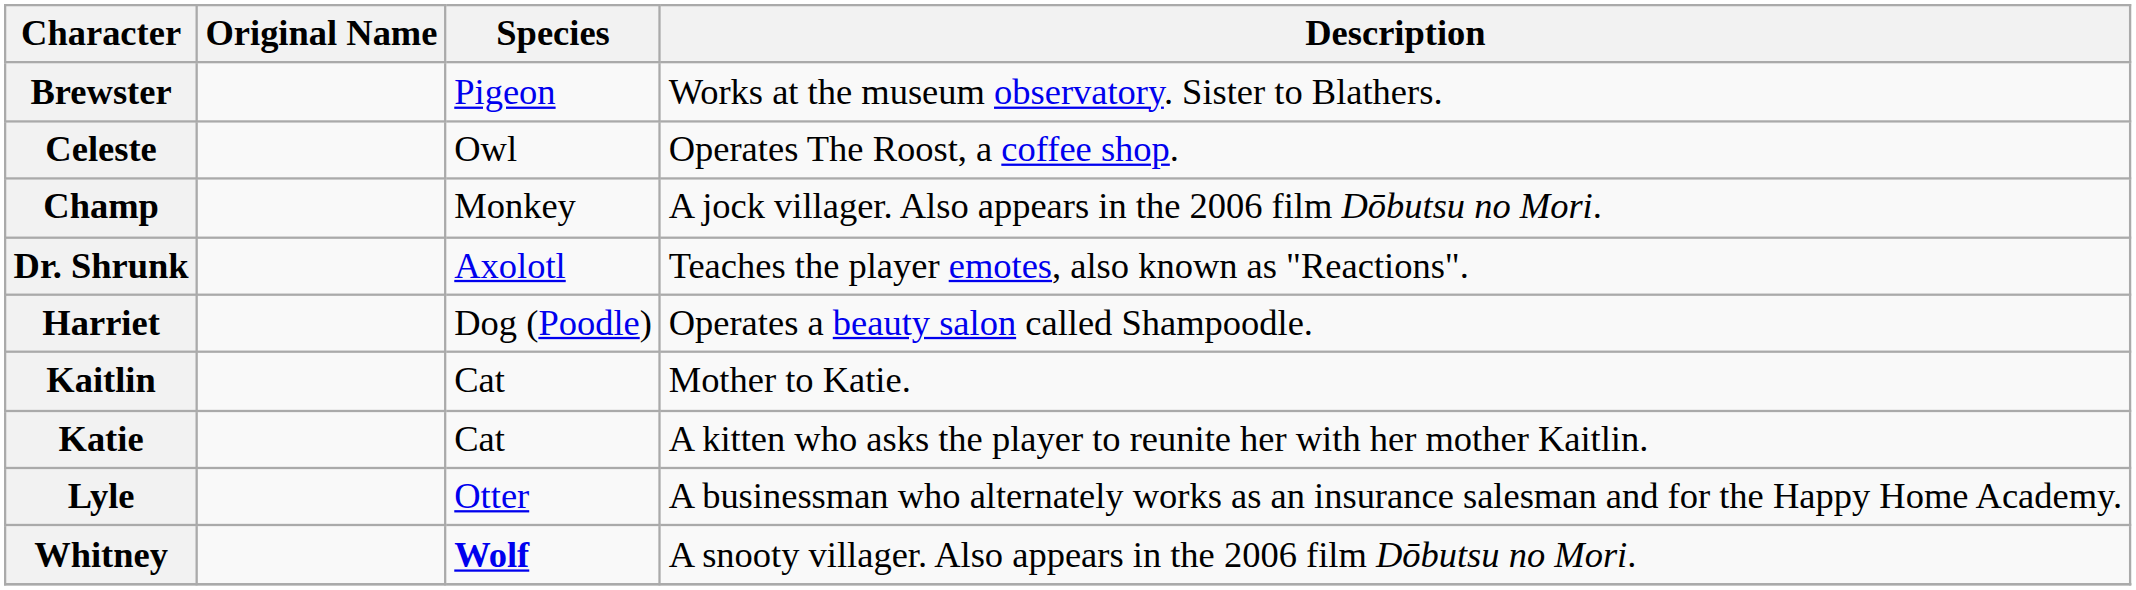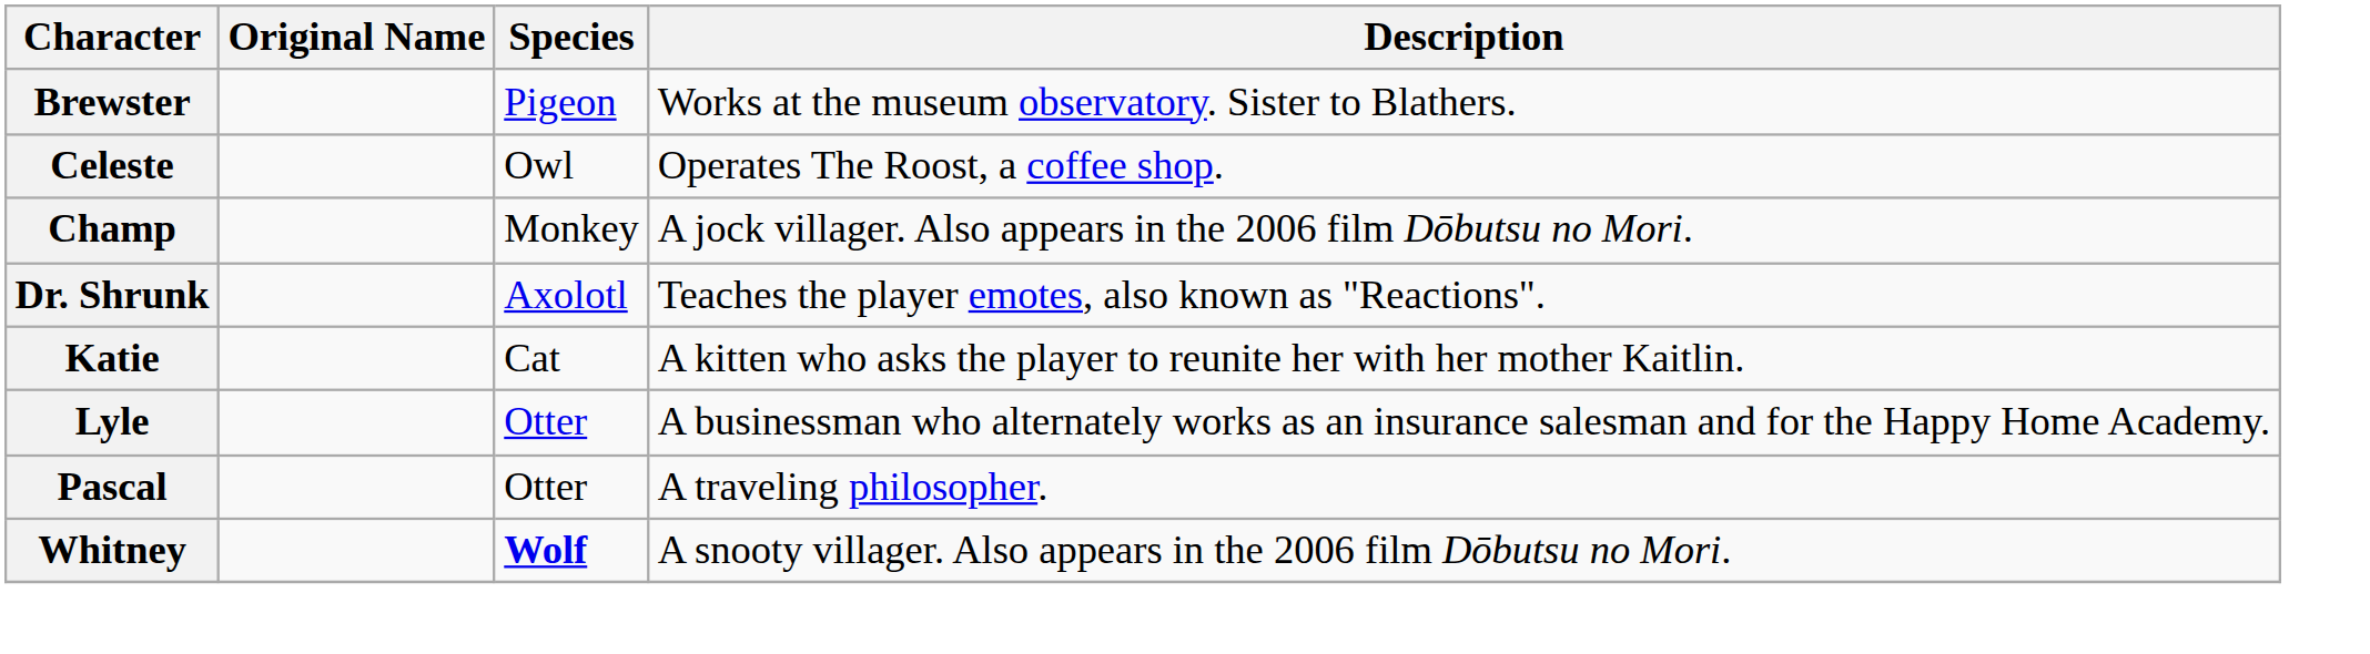- row: Harriet | Dog (Poodle) | Operates a beauty salon called Shampoodle.
- row: Kaitlin | Cat | Mother to Katie.
+ row: Pascal | Otter | A traveling philosopher.
